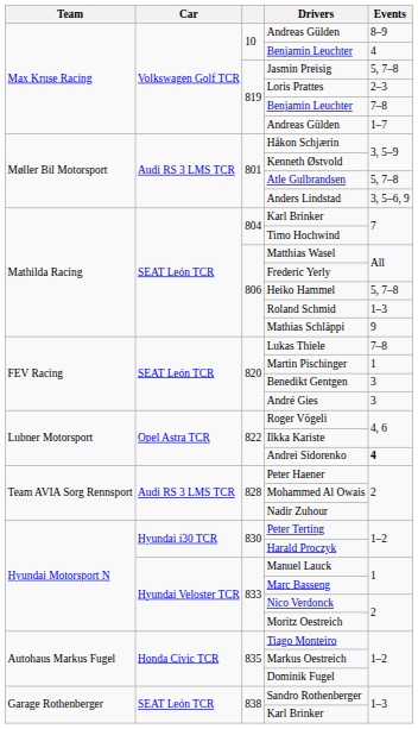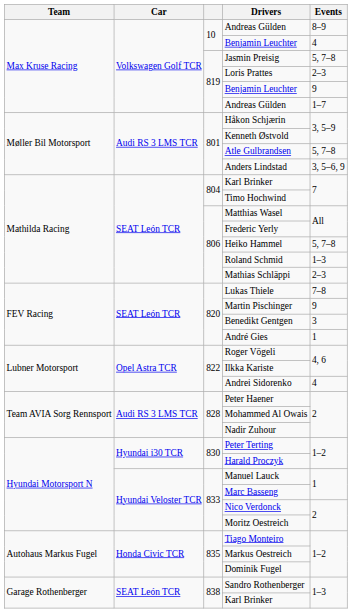819 / Benjamin Leuchter | Events: 7–8 -> 9
Mathias Schläppi | Events: 9 -> 2–3
Martin Pischinger | Events: 1 -> 9
André Gies | Events: 3 -> 1
Andrei Sidorenko | Events: bold -> normal
